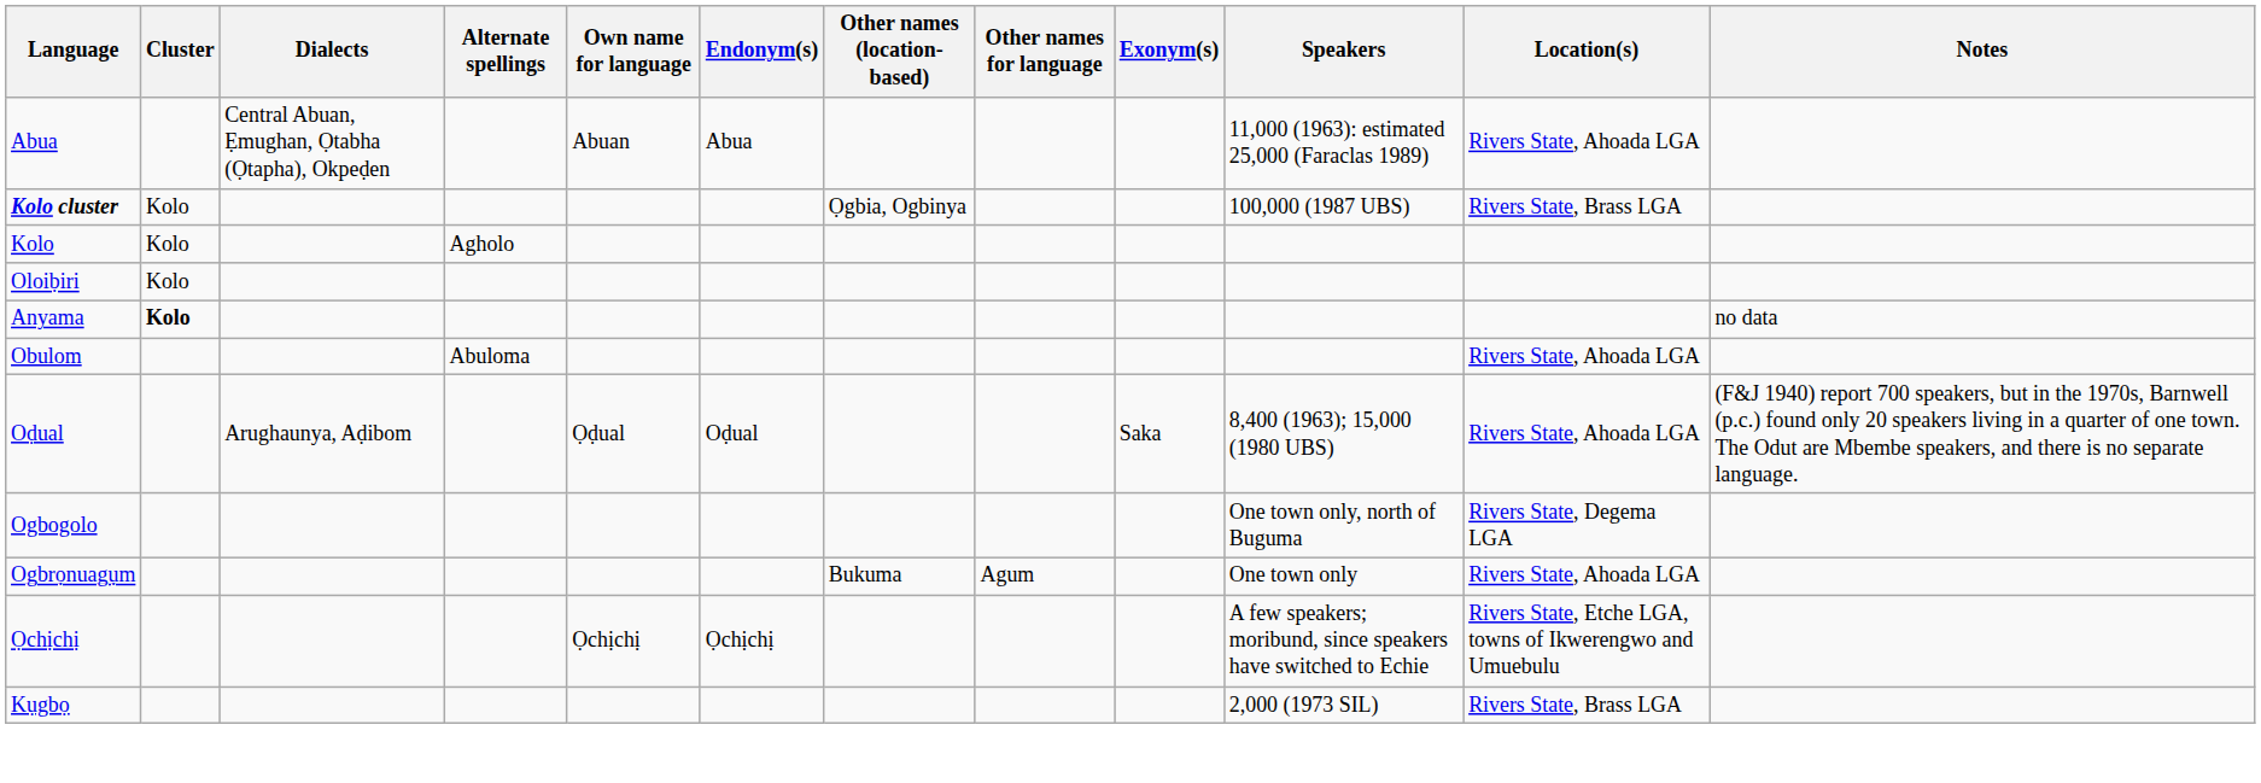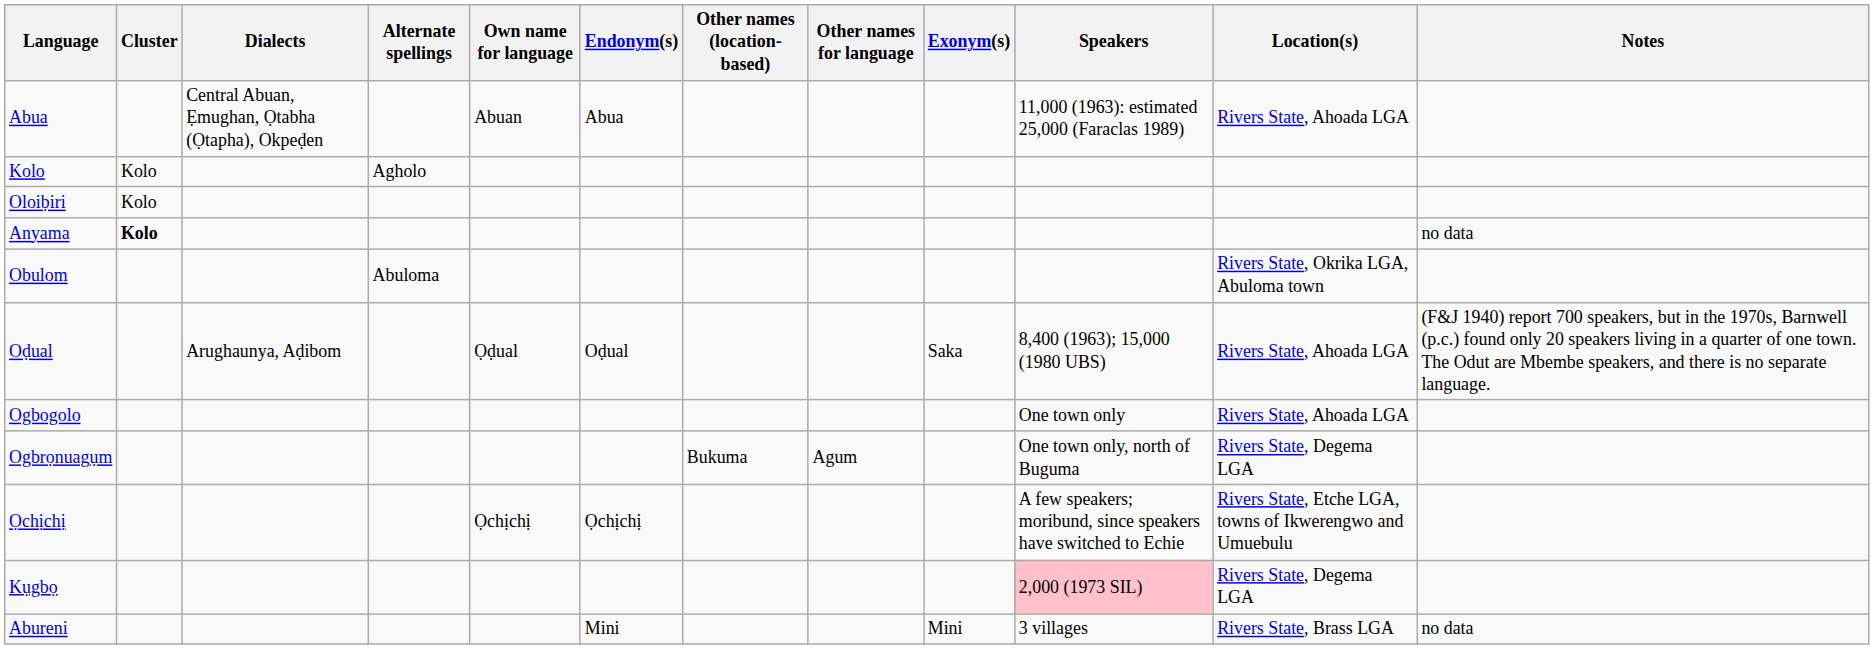- row: Kolo cluster | Kolo | Ọgbia, Ogbinya | 100,000 (1987 UBS) | Rivers State, Brass LGA
Obulom | Location(s): Rivers State, Ahoada LGA -> Rivers State, Okrika LGA, Abuloma town
Ogbogolo | Speakers: One town only, north of Buguma -> One town only
Ogbogolo | Location(s): Rivers State, Degema LGA -> Rivers State, Ahoada LGA
Ogbrọnuagụm | Speakers: One town only -> One town only, north of Buguma
Ogbrọnuagụm | Location(s): Rivers State, Ahoada LGA -> Rivers State, Degema LGA
Kụgbọ | Speakers: no background -> pink background
Kụgbọ | Location(s): Rivers State, Brass LGA -> Rivers State, Degema LGA
+ row: Abureni | Mini | Mini | 3 villages | Rivers State, Brass LGA | no data
